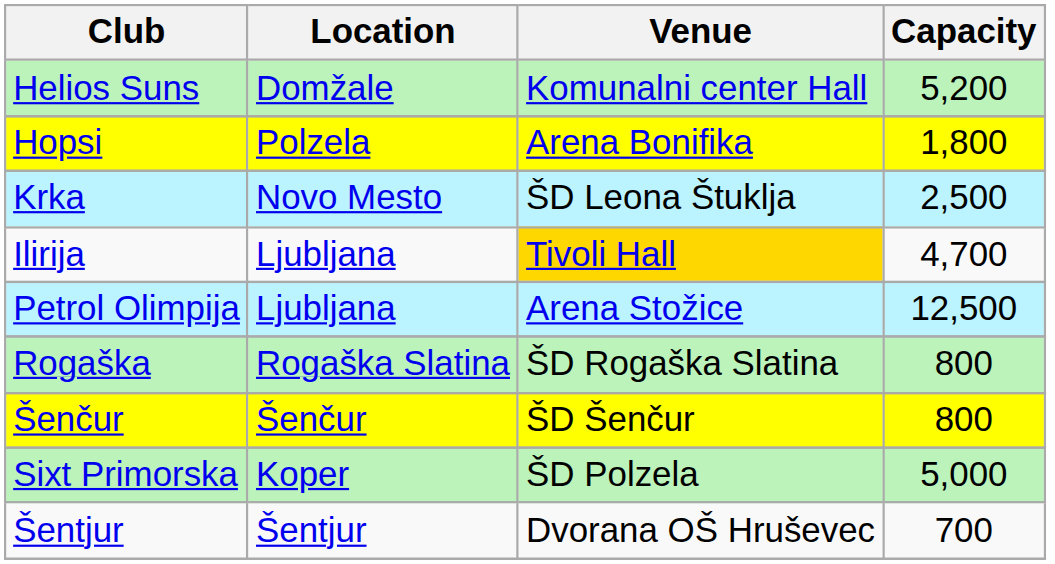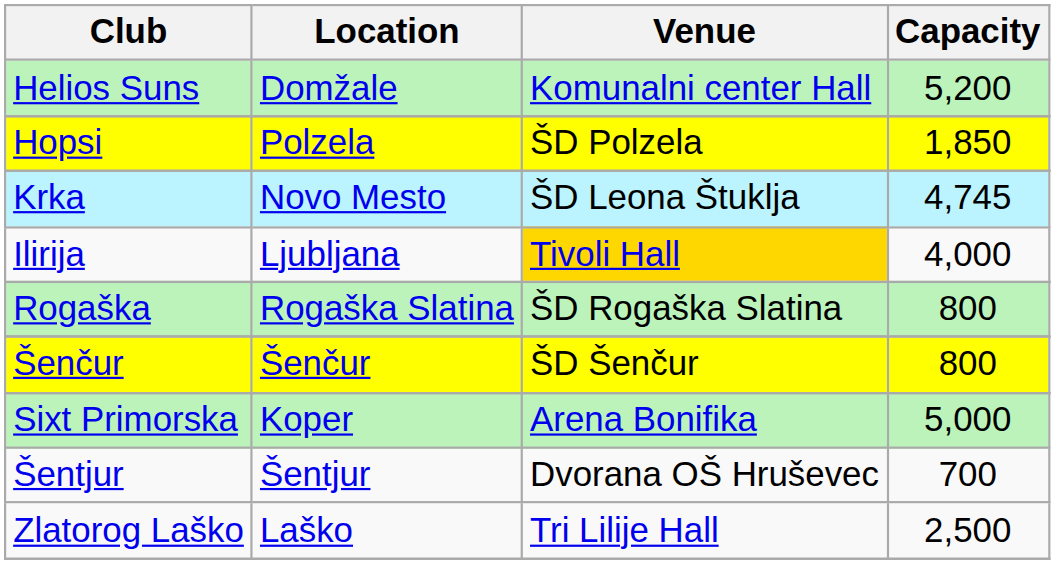Hopsi | Venue: Arena Bonifika -> ŠD Polzela
Hopsi | Capacity: 1,800 -> 1,850
Krka | Capacity: 2,500 -> 4,745
Ilirija | Capacity: 4,700 -> 4,000
- row: Petrol Olimpija | Ljubljana | Arena Stožice | 12,500
Sixt Primorska | Venue: ŠD Polzela -> Arena Bonifika
+ row: Zlatorog Laško | Laško | Tri Lilije Hall | 2,500
